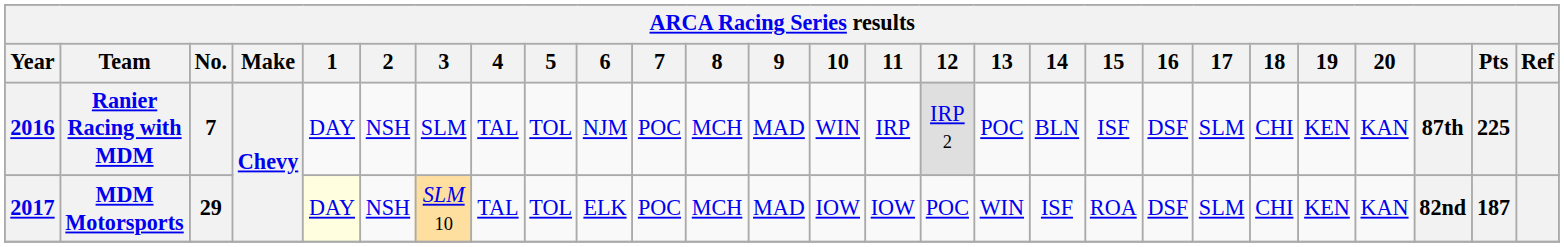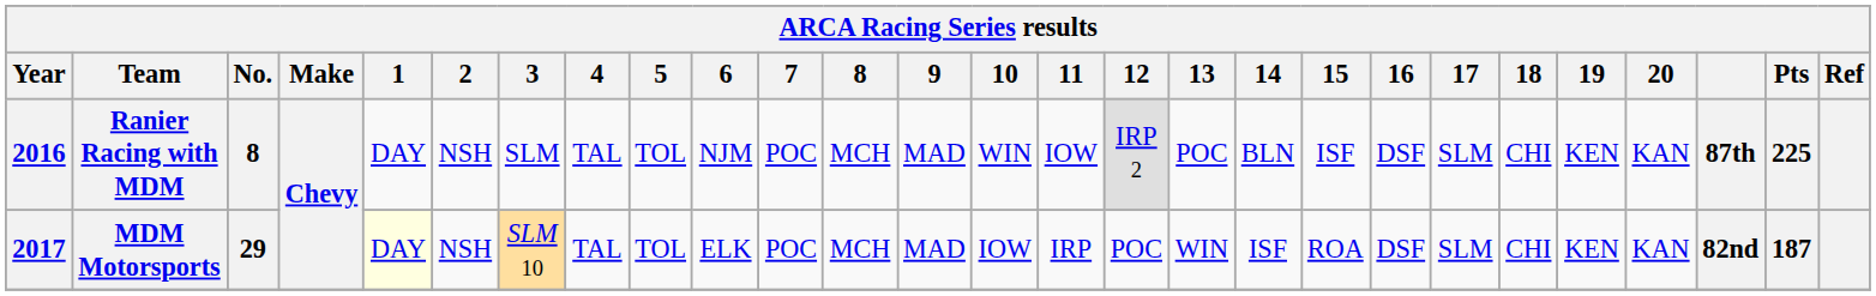Ranier Racing with MDM | No.: 7 -> 8
Ranier Racing with MDM | 11: IRP -> IOW
MDM Motorsports | 11: IOW -> IRP
